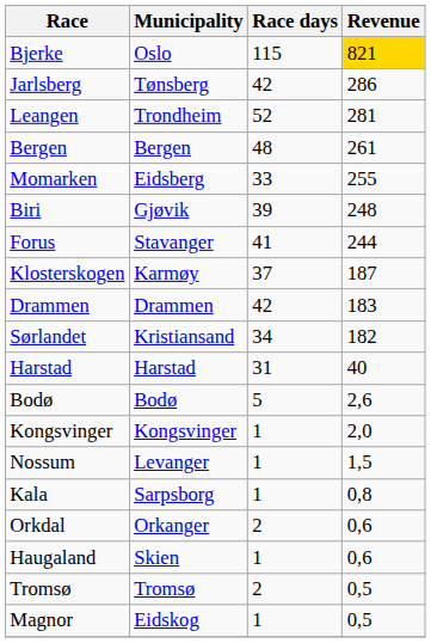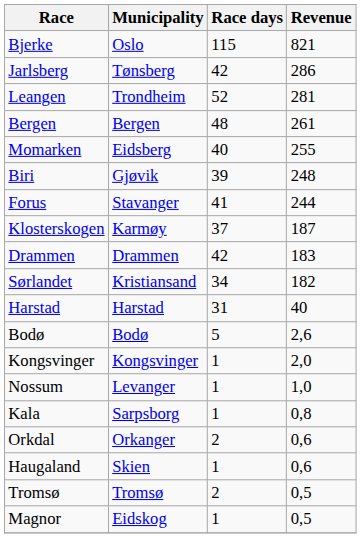Bjerke | Revenue: gold background -> no background
Momarken | Race days: 33 -> 40
Nossum | Revenue: 1,5 -> 1,0
